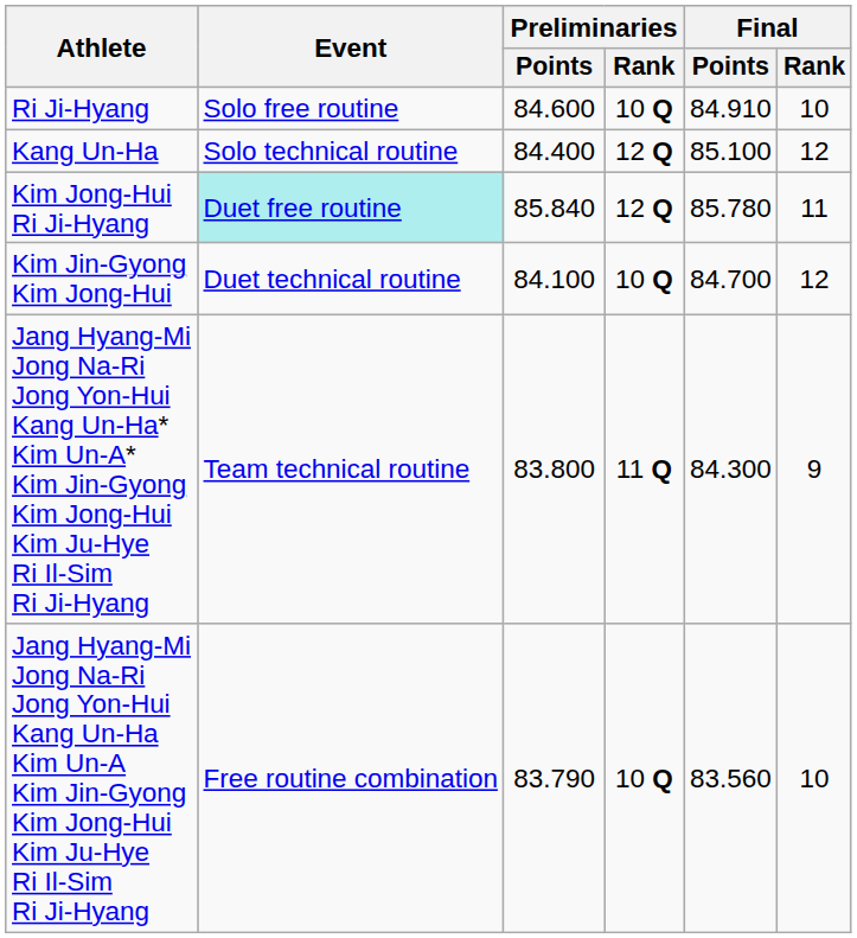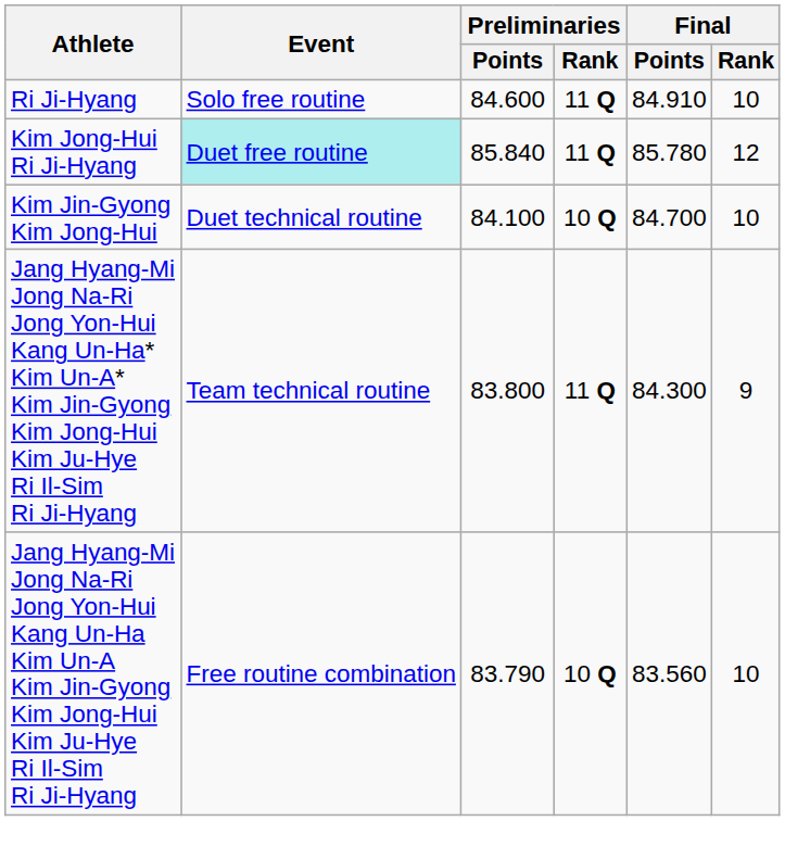Ri Ji-Hyang | Preliminaries / Rank: 10 Q -> 11 Q
- row: Kang Un-Ha | Solo technical routine | 84.400 | 12 Q | 85.100 | 12
Kim Jong-Hui Ri Ji-Hyang | Preliminaries / Rank: 12 Q -> 11 Q
Kim Jong-Hui Ri Ji-Hyang | Final / Rank: 11 -> 12
Kim Jin-Gyong Kim Jong-Hui | Final / Rank: 12 -> 10
